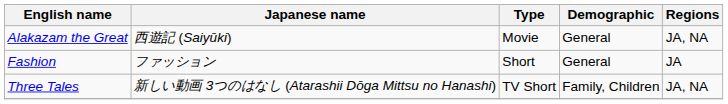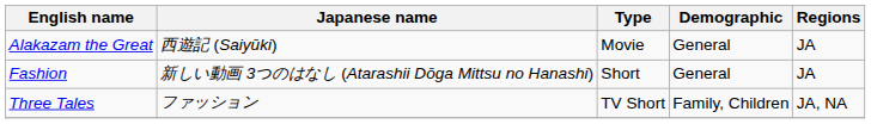Alakazam the Great | Regions: JA, NA -> JA
Fashion | Japanese name: ファッション -> 新しい動画 3つのはなし (Atarashii Dōga Mittsu no Hanashi)
Three Tales | Japanese name: 新しい動画 3つのはなし (Atarashii Dōga Mittsu no Hanashi) -> ファッション
